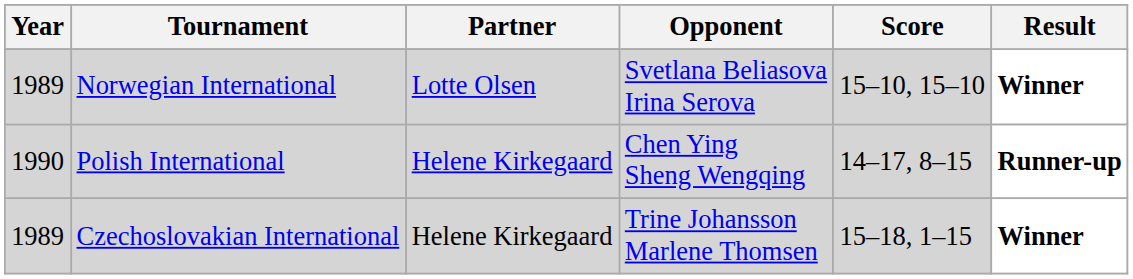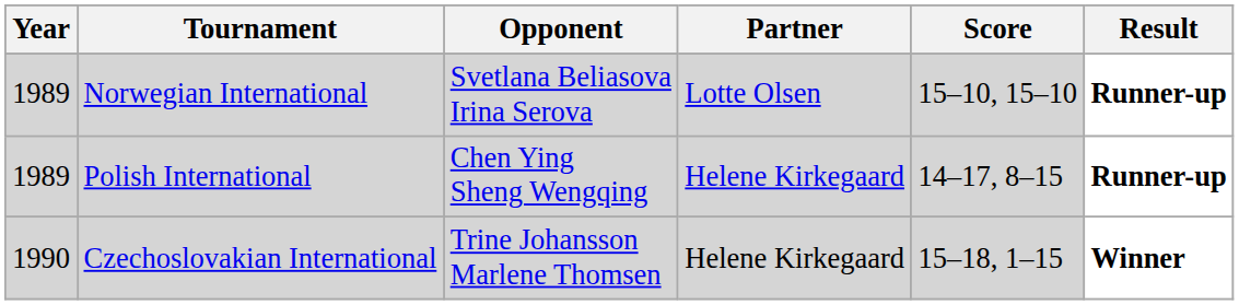columns swapped: Partner <-> Opponent
Norwegian International | Result: Winner -> Runner-up
Polish International | Year: 1990 -> 1989
Czechoslovakian International | Year: 1989 -> 1990
